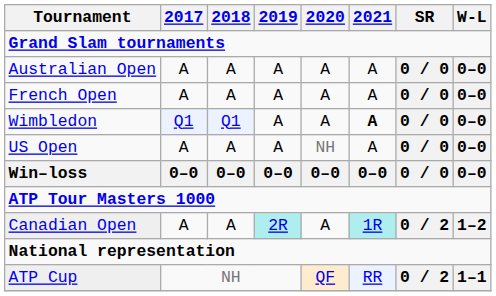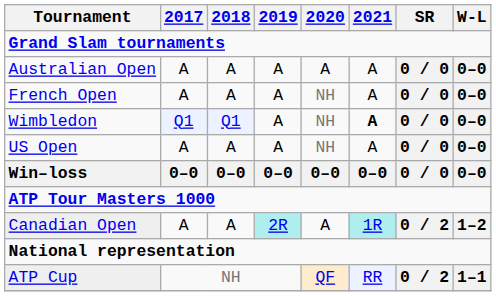French Open | 2020: A -> NH
Wimbledon | 2020: A -> NH
